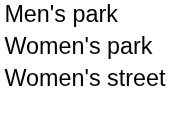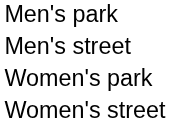+ row: Men's street
